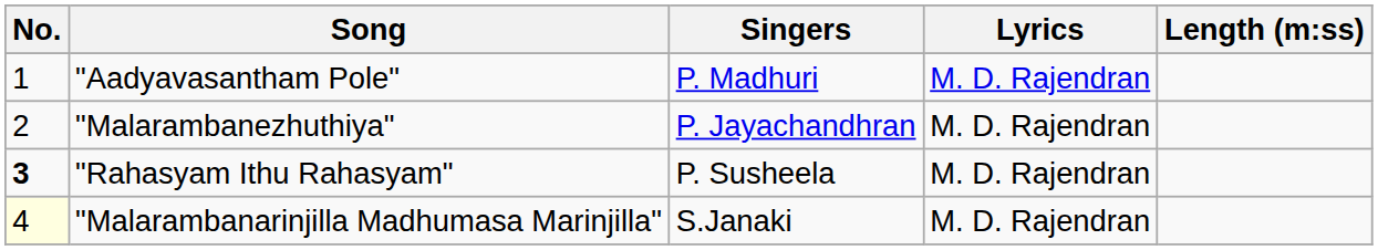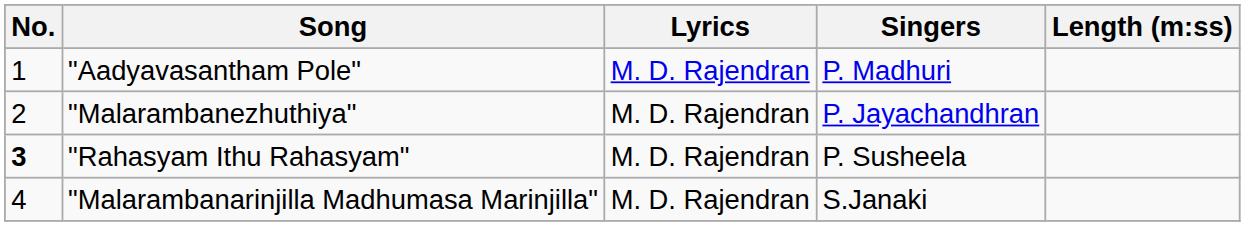columns swapped: Singers <-> Lyrics
"Malarambanarinjilla Madhumasa Marinjilla" | No.: lightyellow background -> no background
